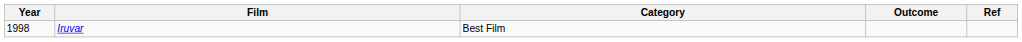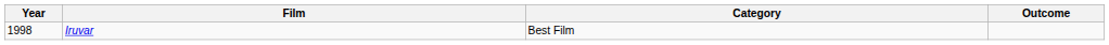- column: Ref
